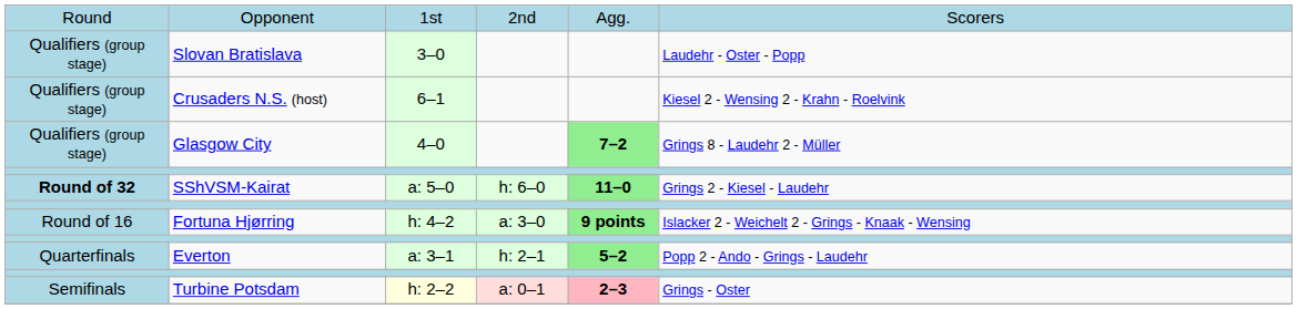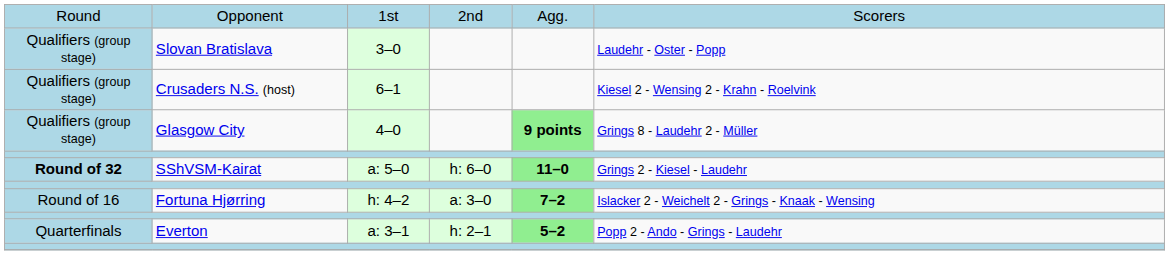Glasgow City | column 5: 7–2 -> 9 points
Fortuna Hjørring | column 5: 9 points -> 7–2
- row: Semifinals | Turbine Potsdam | h: 2–2 | a: 0–1 | 2–3 | Grings - Oster
